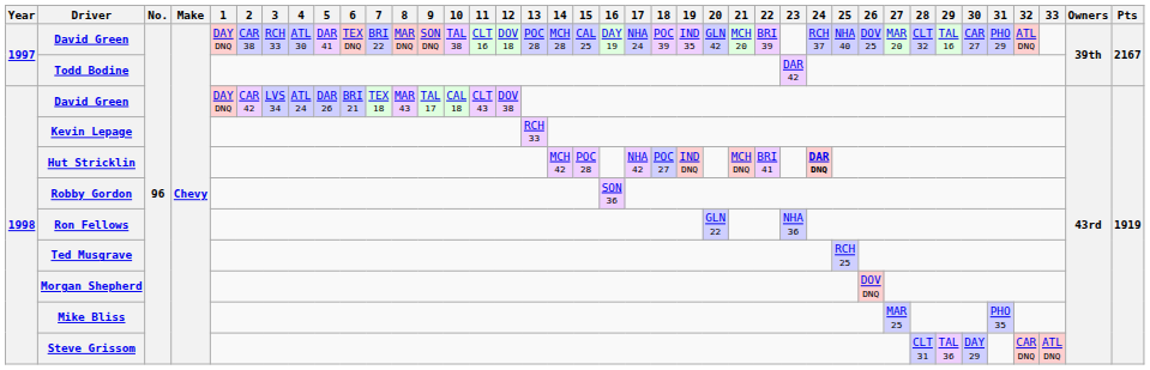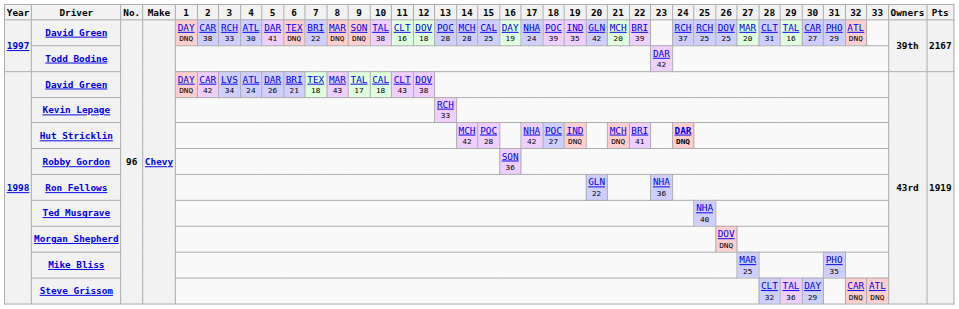1997 / David Green | 25: NHA 40 -> RCH 25
1997 / David Green | 28: CLT 32 -> CLT 31
Ted Musgrave | 25: RCH 25 -> NHA 40
Steve Grissom | 28: CLT 31 -> CLT 32
